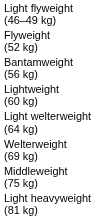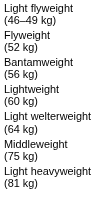- row: Welterweight (69 kg)
